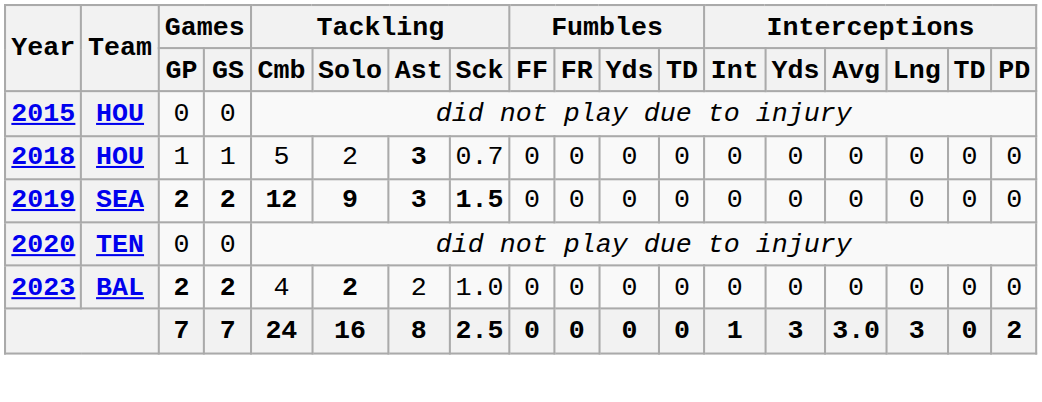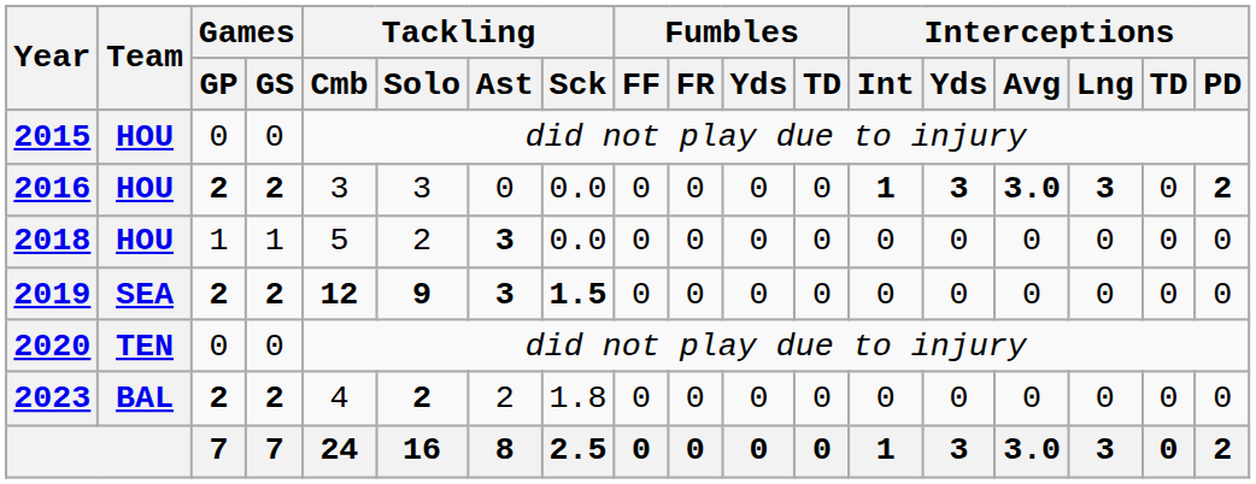+ row: 2016 | HOU | 2 | 2 | 3 | 3 | 0 | 0.0 | 0 | 0 | 0 | 0 | 1 | 3 | 3.0 | 3 | 0 | 2
2018 | Tackling / Sck: 0.7 -> 0.0
2023 | Tackling / Sck: 1.0 -> 1.8
